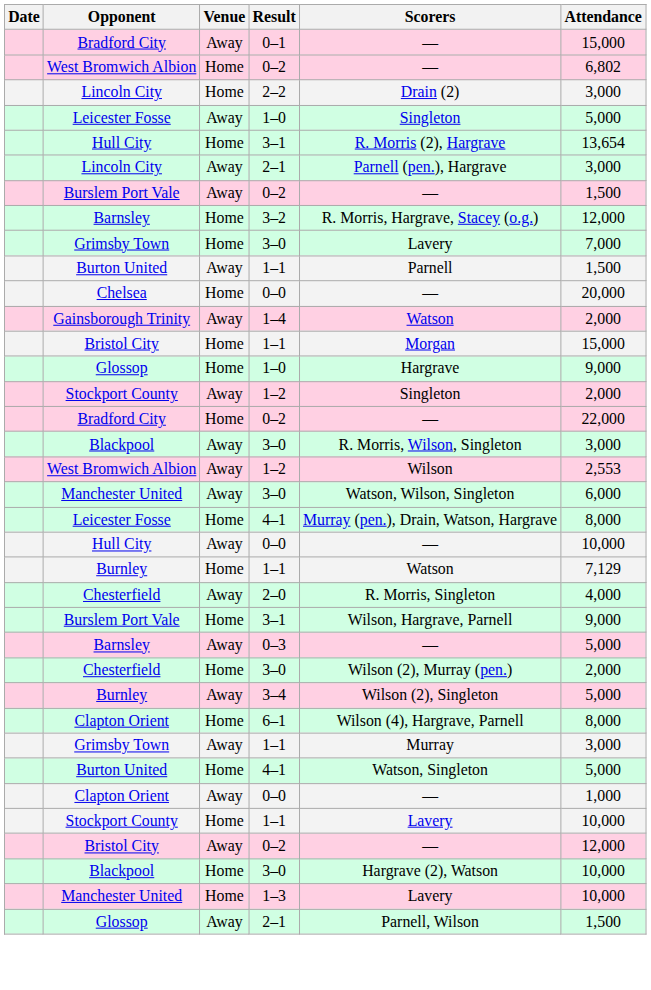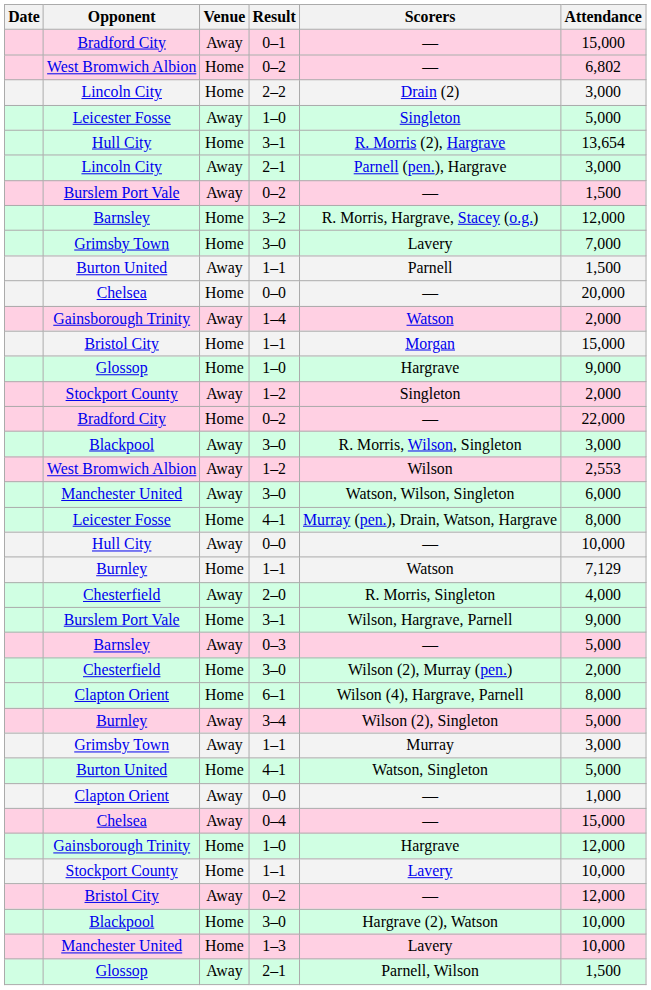rows swapped: Clapton Orient / Home <-> Burnley / Away
+ row: Chelsea | Away | 0–4 | — | 15,000
+ row: Gainsborough Trinity | Home | 1–0 | Hargrave | 12,000
